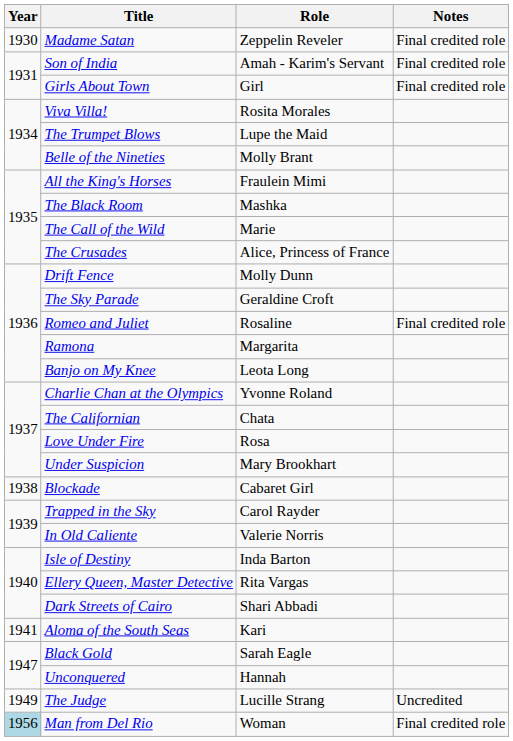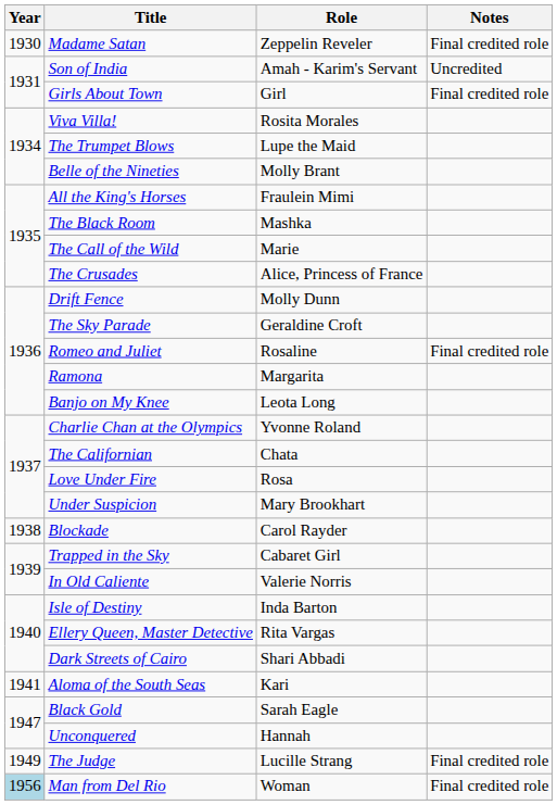Son of India | Notes: Final credited role -> Uncredited
Blockade | Role: Cabaret Girl -> Carol Rayder
Trapped in the Sky | Role: Carol Rayder -> Cabaret Girl
The Judge | Notes: Uncredited -> Final credited role
